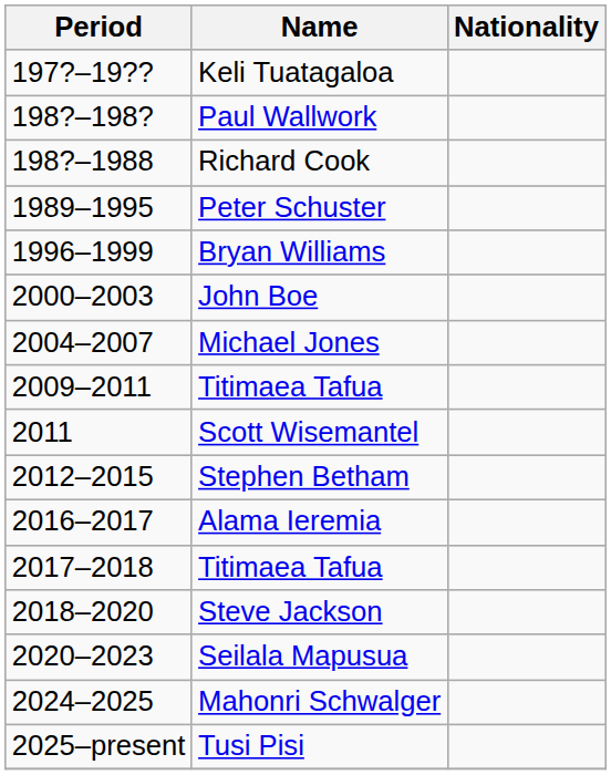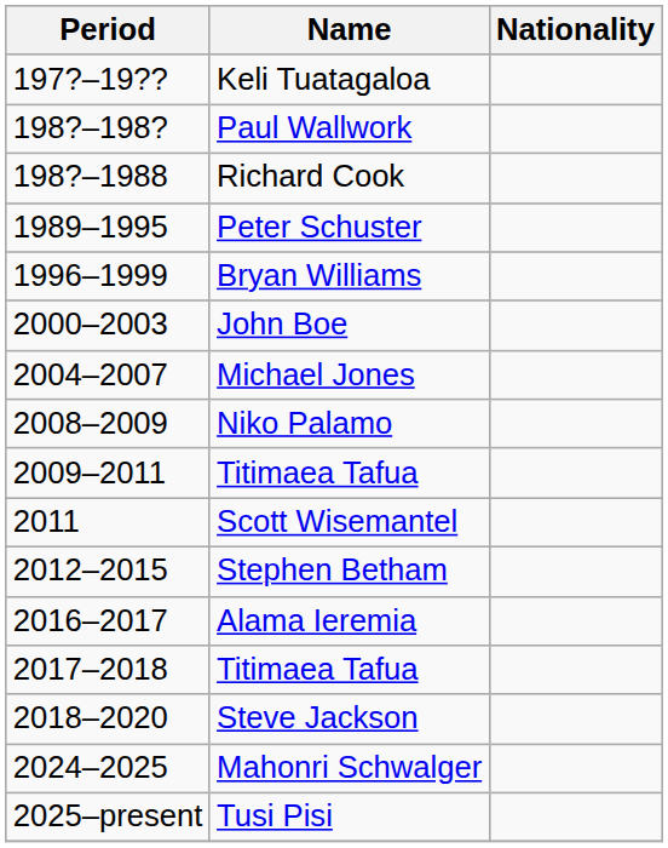+ row: 2008–2009 | Niko Palamo
- row: 2020–2023 | Seilala Mapusua
